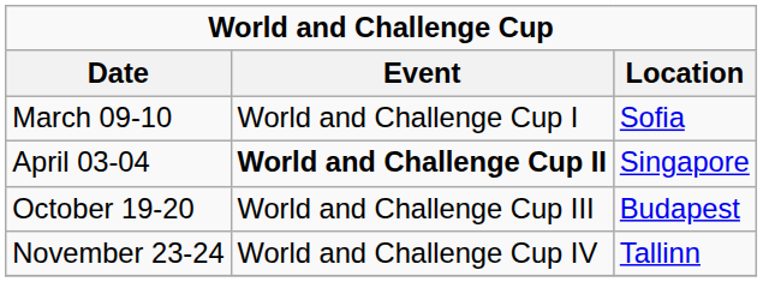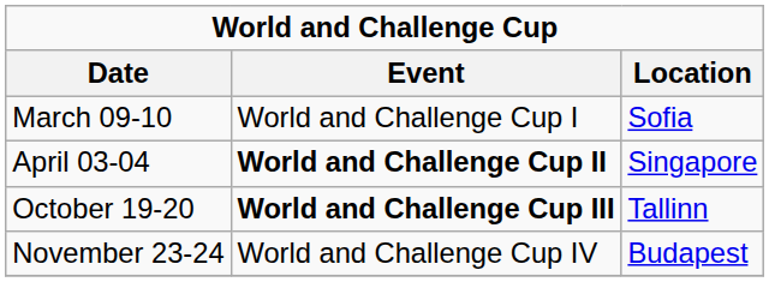October 19-20 | Event: normal -> bold
October 19-20 | Location: Budapest -> Tallinn
November 23-24 | Location: Tallinn -> Budapest
